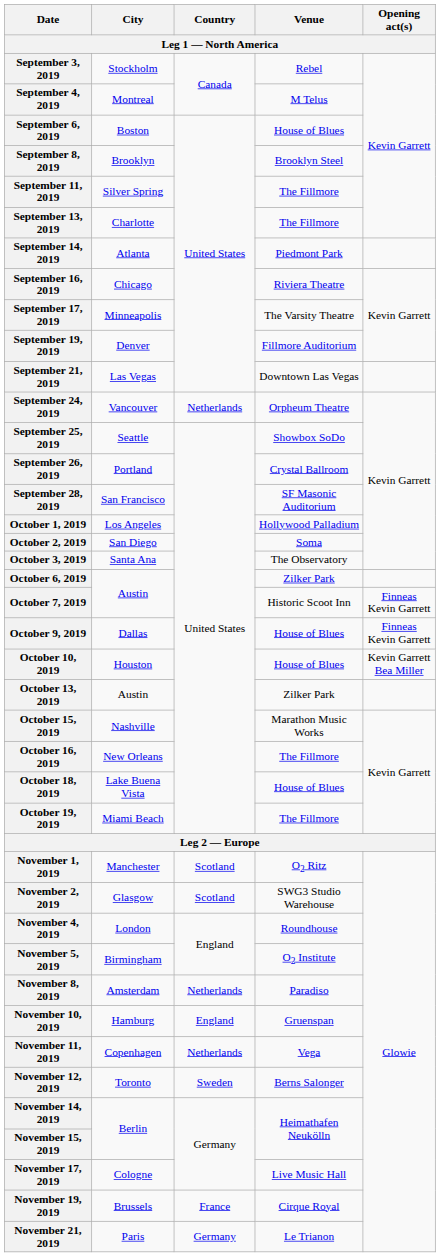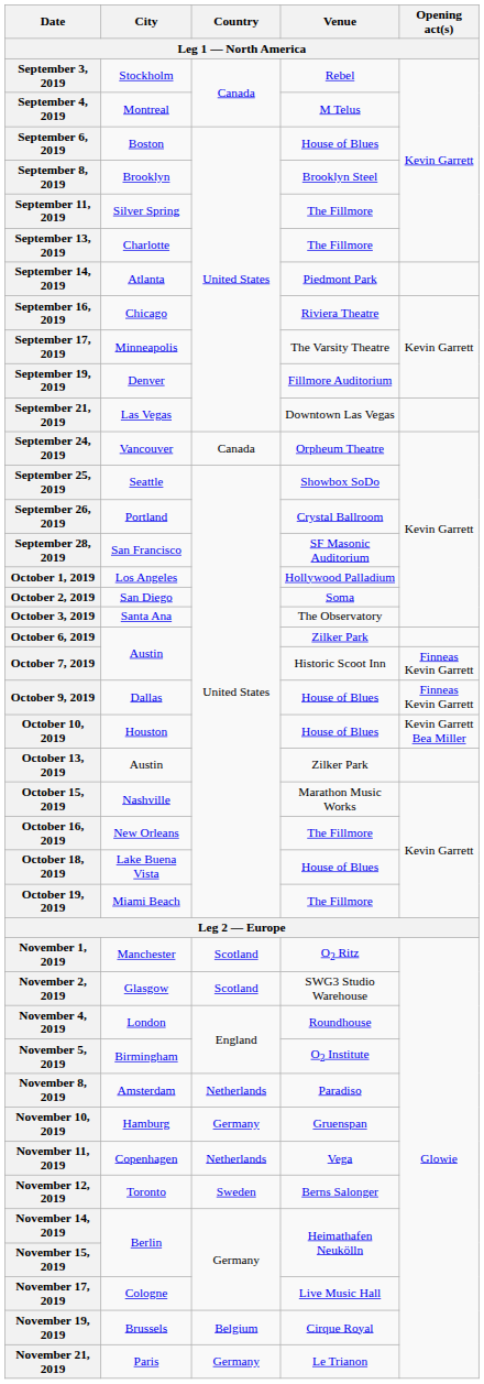September 24, 2019 | Country: Netherlands -> Canada
November 10, 2019 | Country: England -> Germany
November 19, 2019 | Country: France -> Belgium
